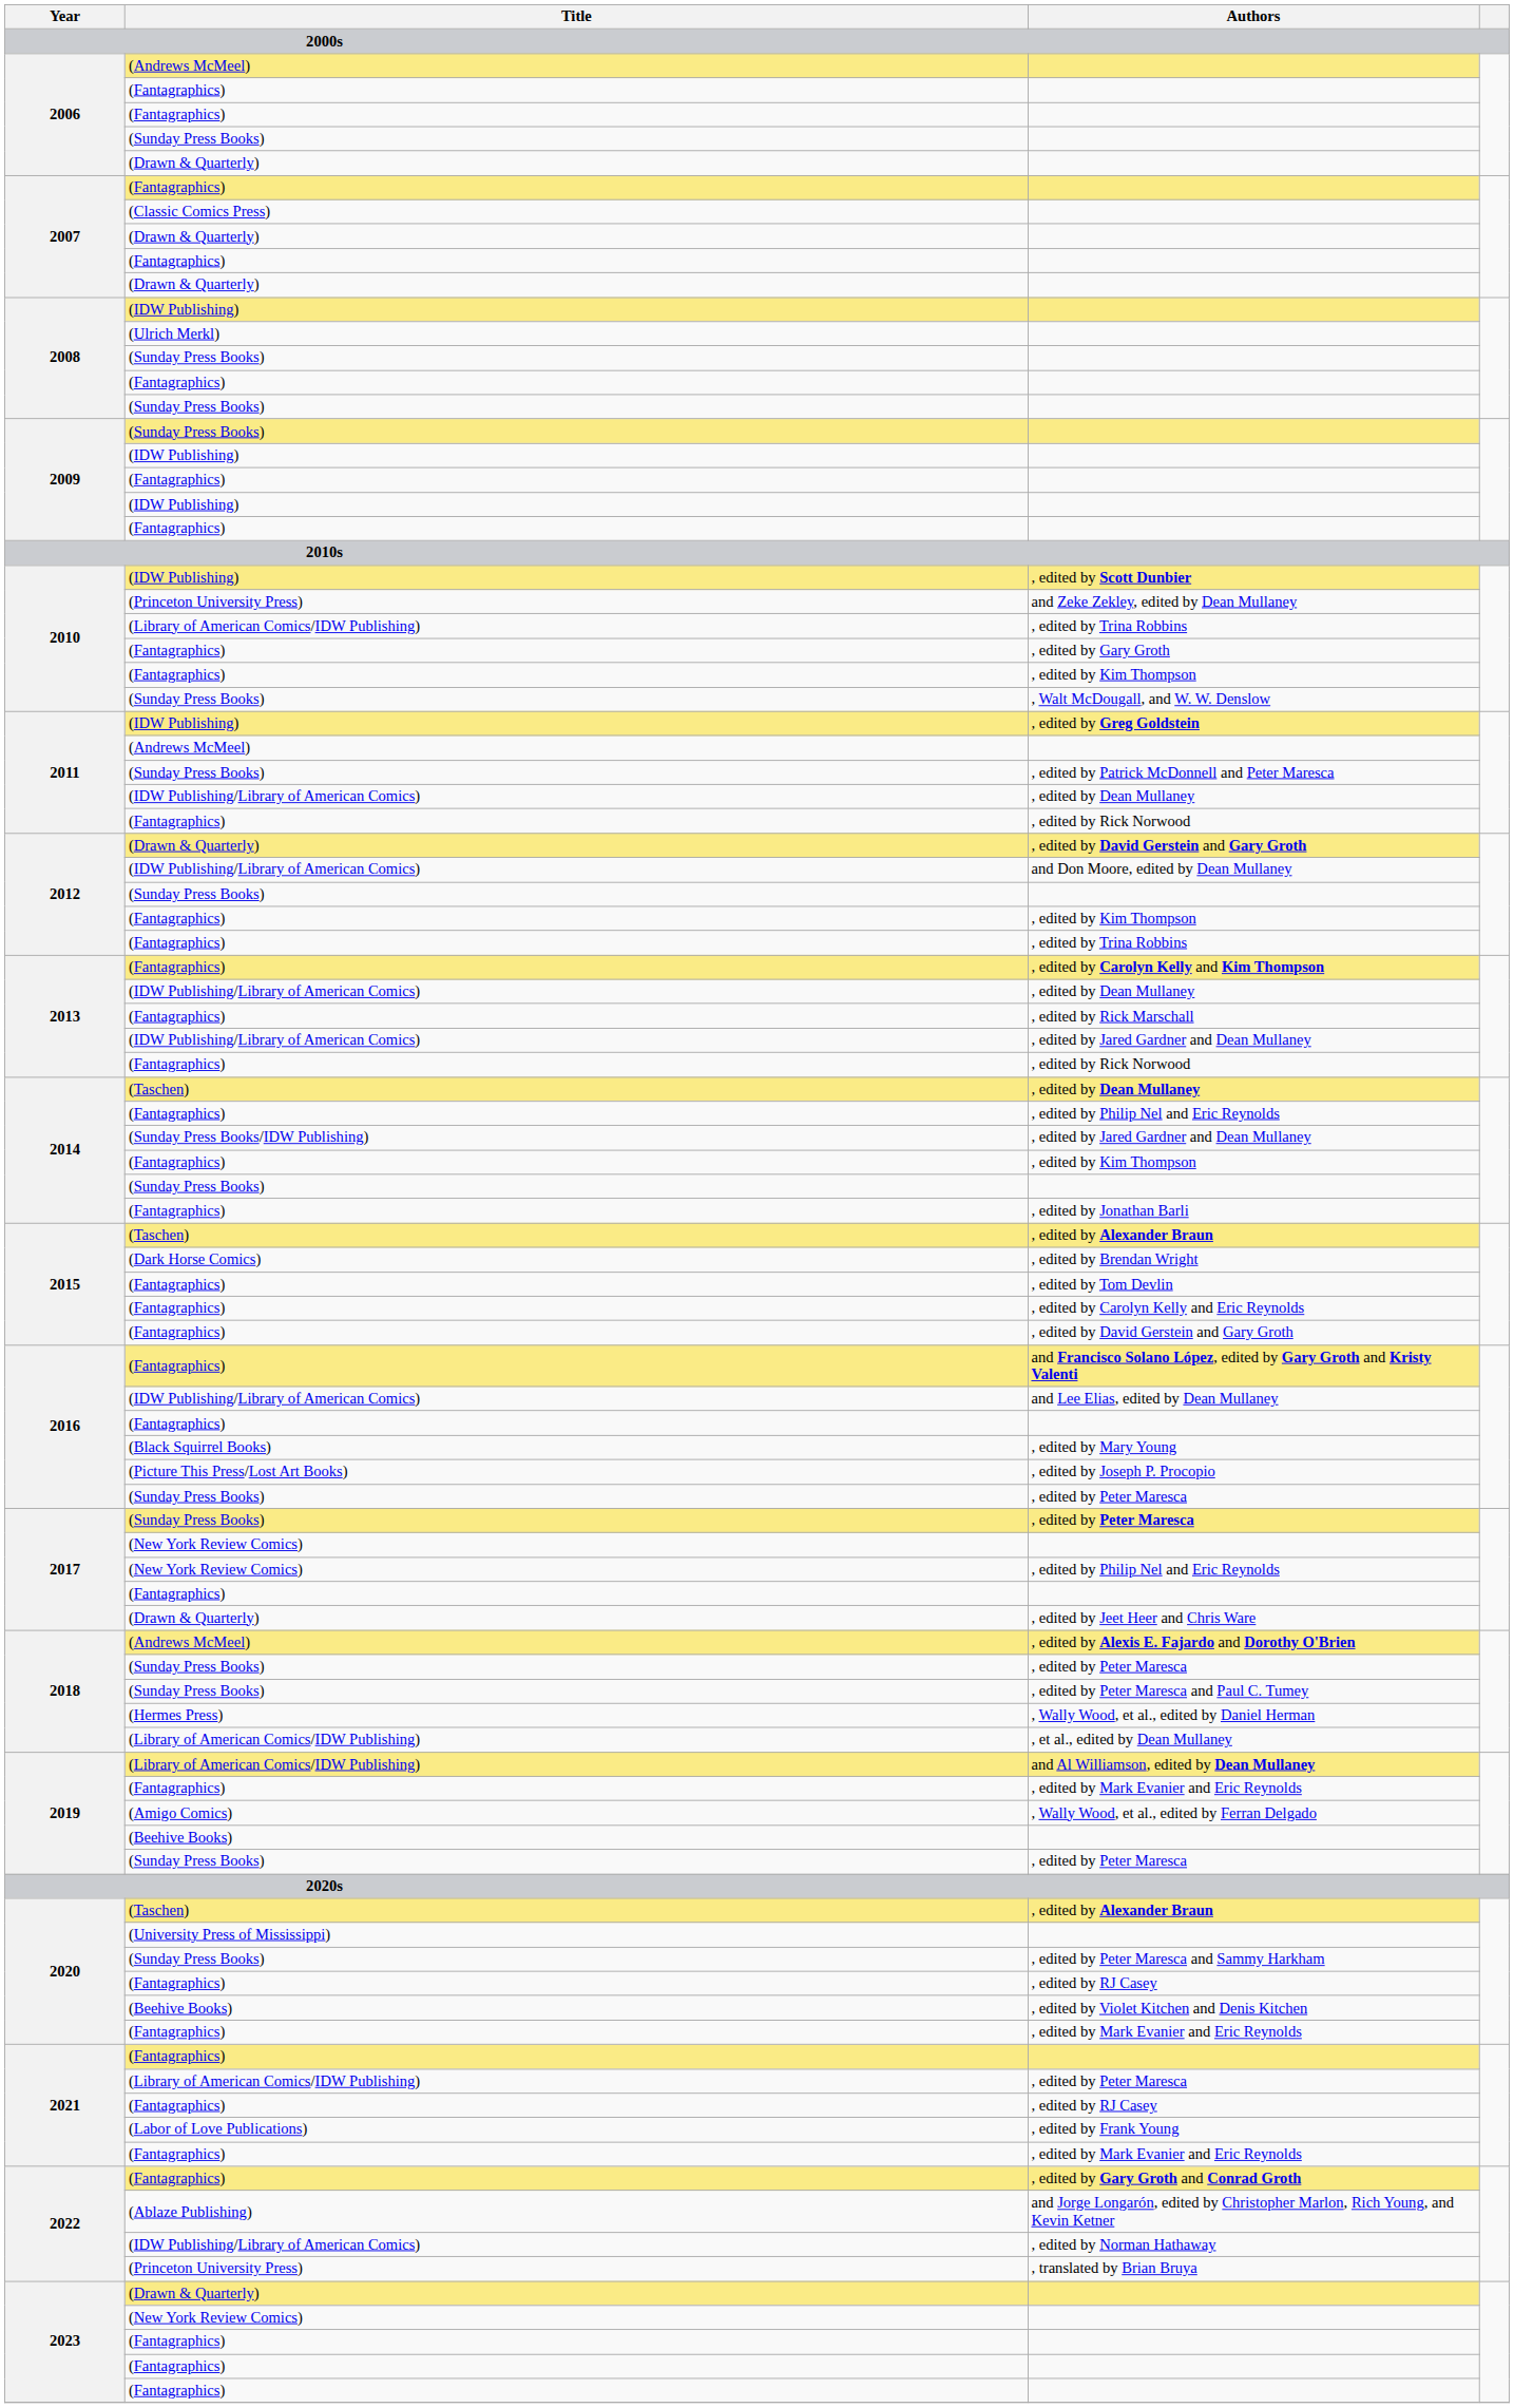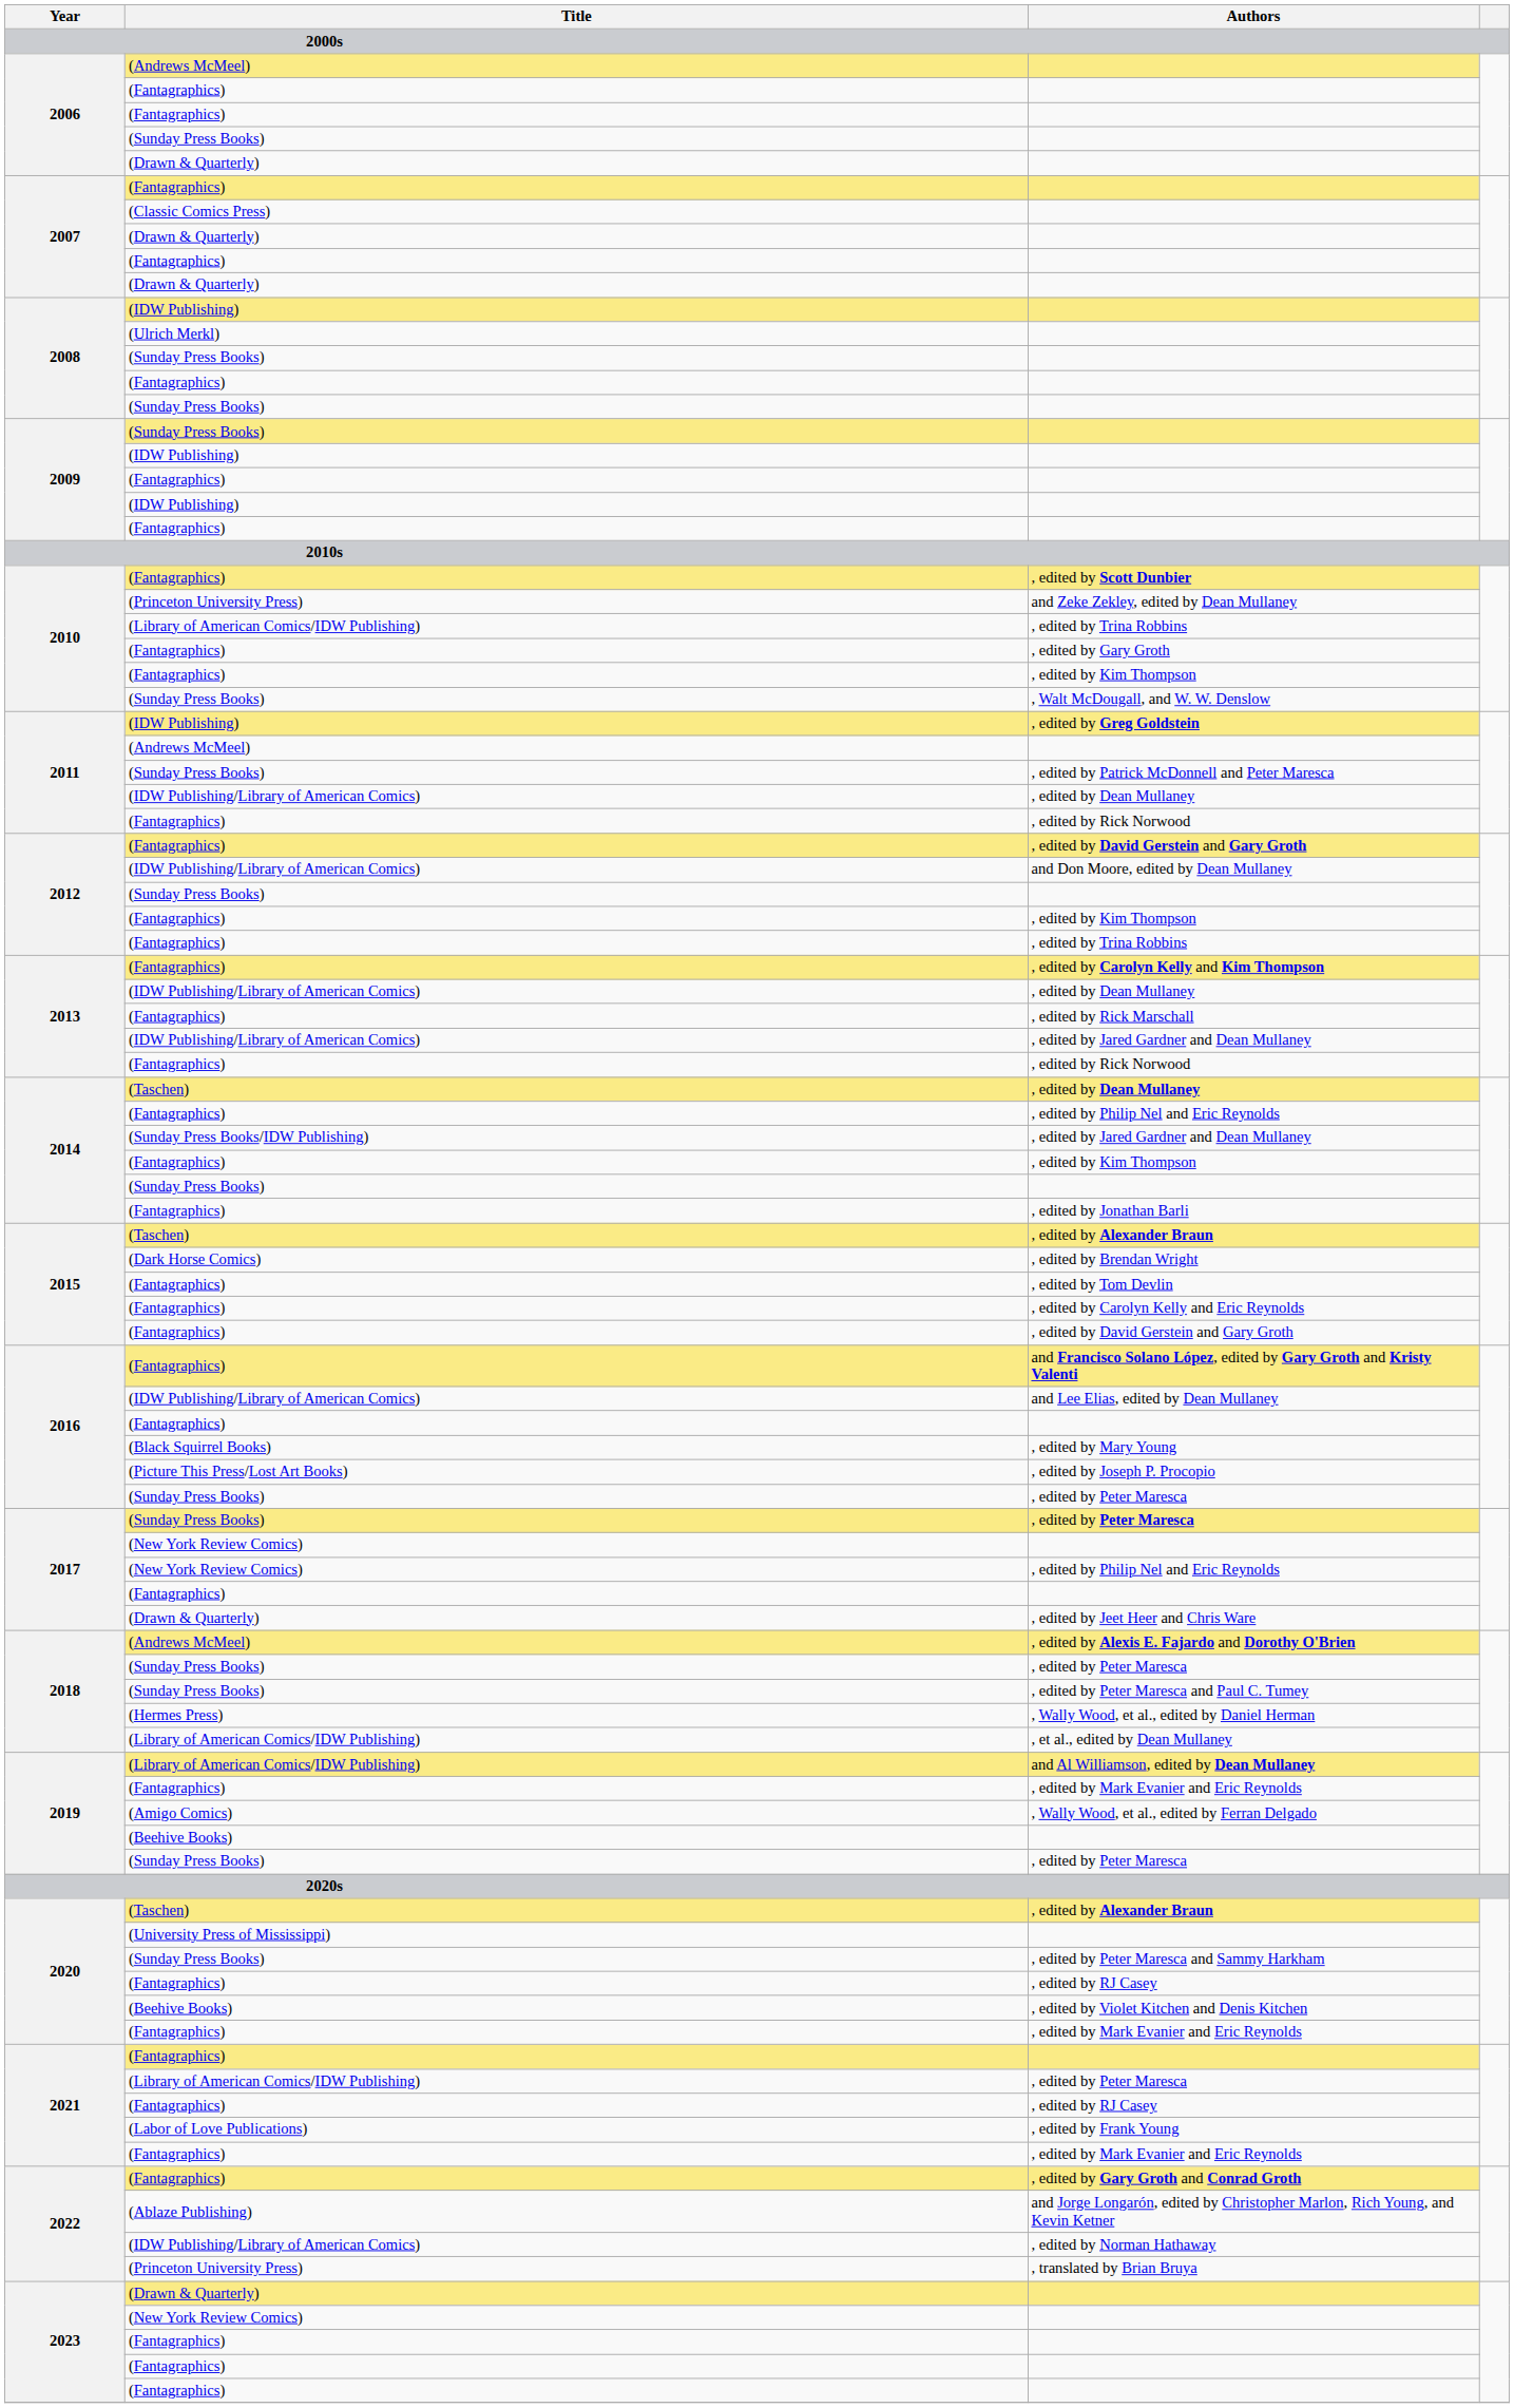, edited by Scott Dunbier | Title: (IDW Publishing) -> (Fantagraphics)
2012 / , edited by David Gerstein and Gary Groth | Title: (Drawn & Quarterly) -> (Fantagraphics)
